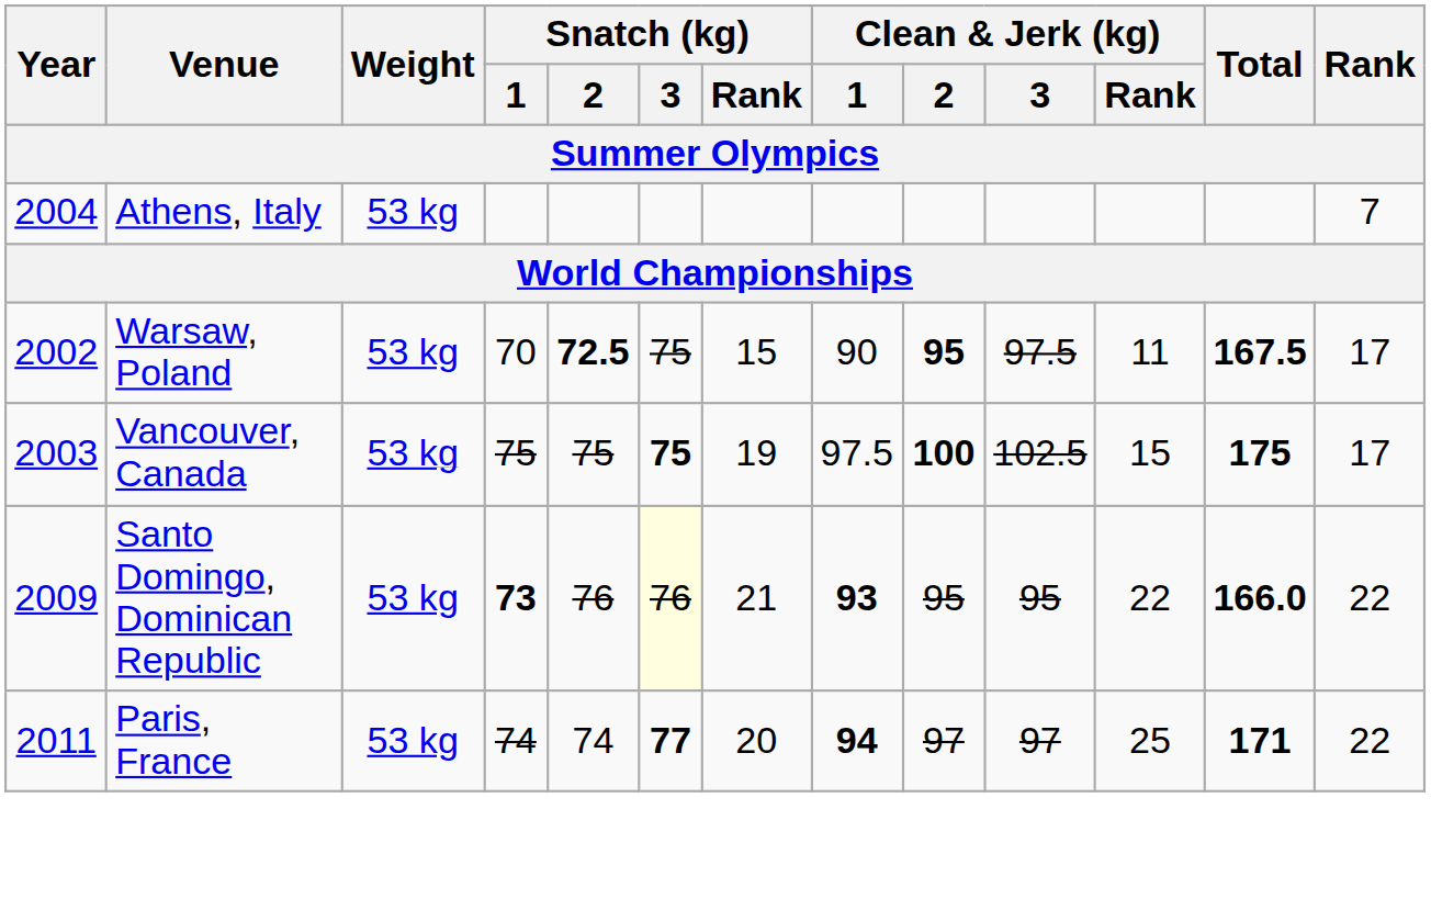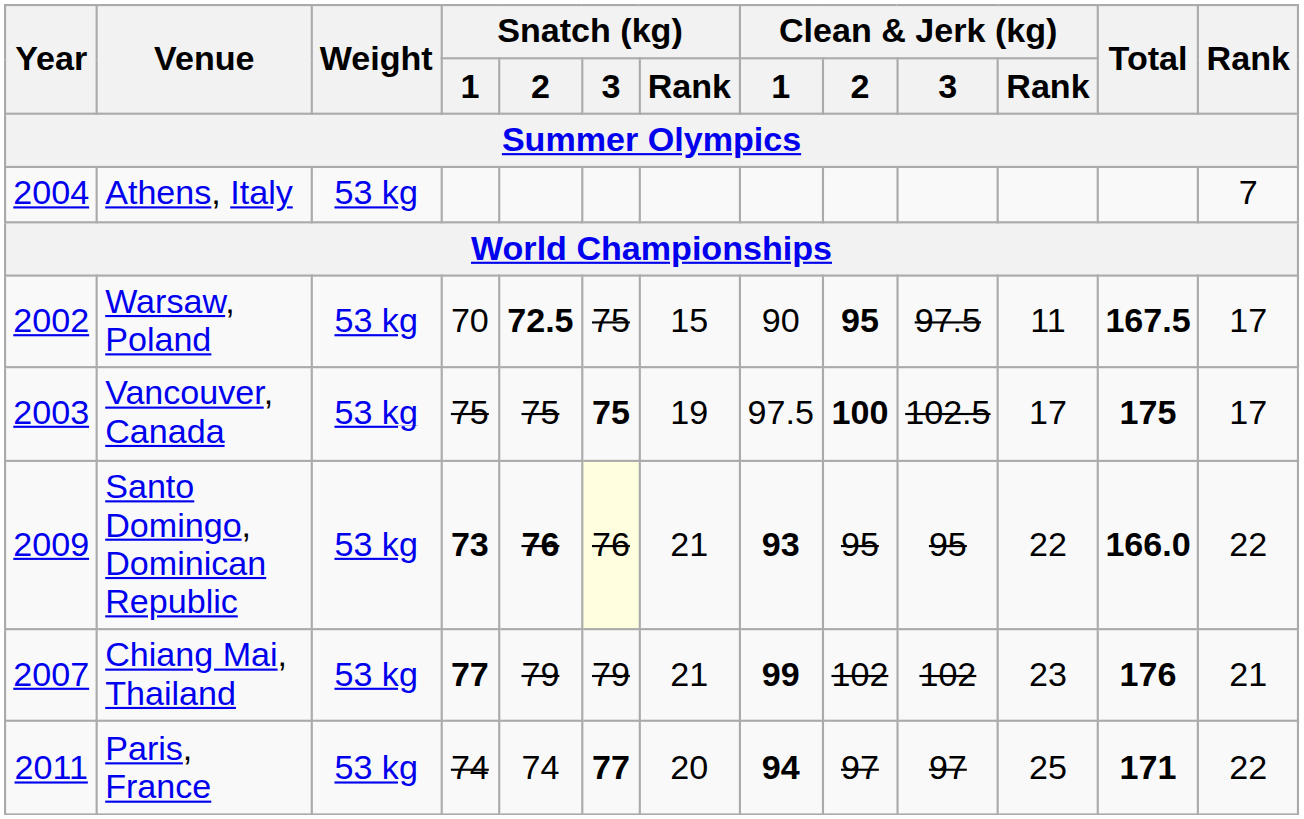Vancouver, Canada | Clean & Jerk (kg) / Rank: 15 -> 17
Santo Domingo, Dominican Republic | Snatch (kg) / 2: normal -> bold
+ row: 2007 | Chiang Mai, Thailand | 53 kg | 77 | 79 | 79 | 21 | 99 | 102 | 102 | 23 | 176 | 21
